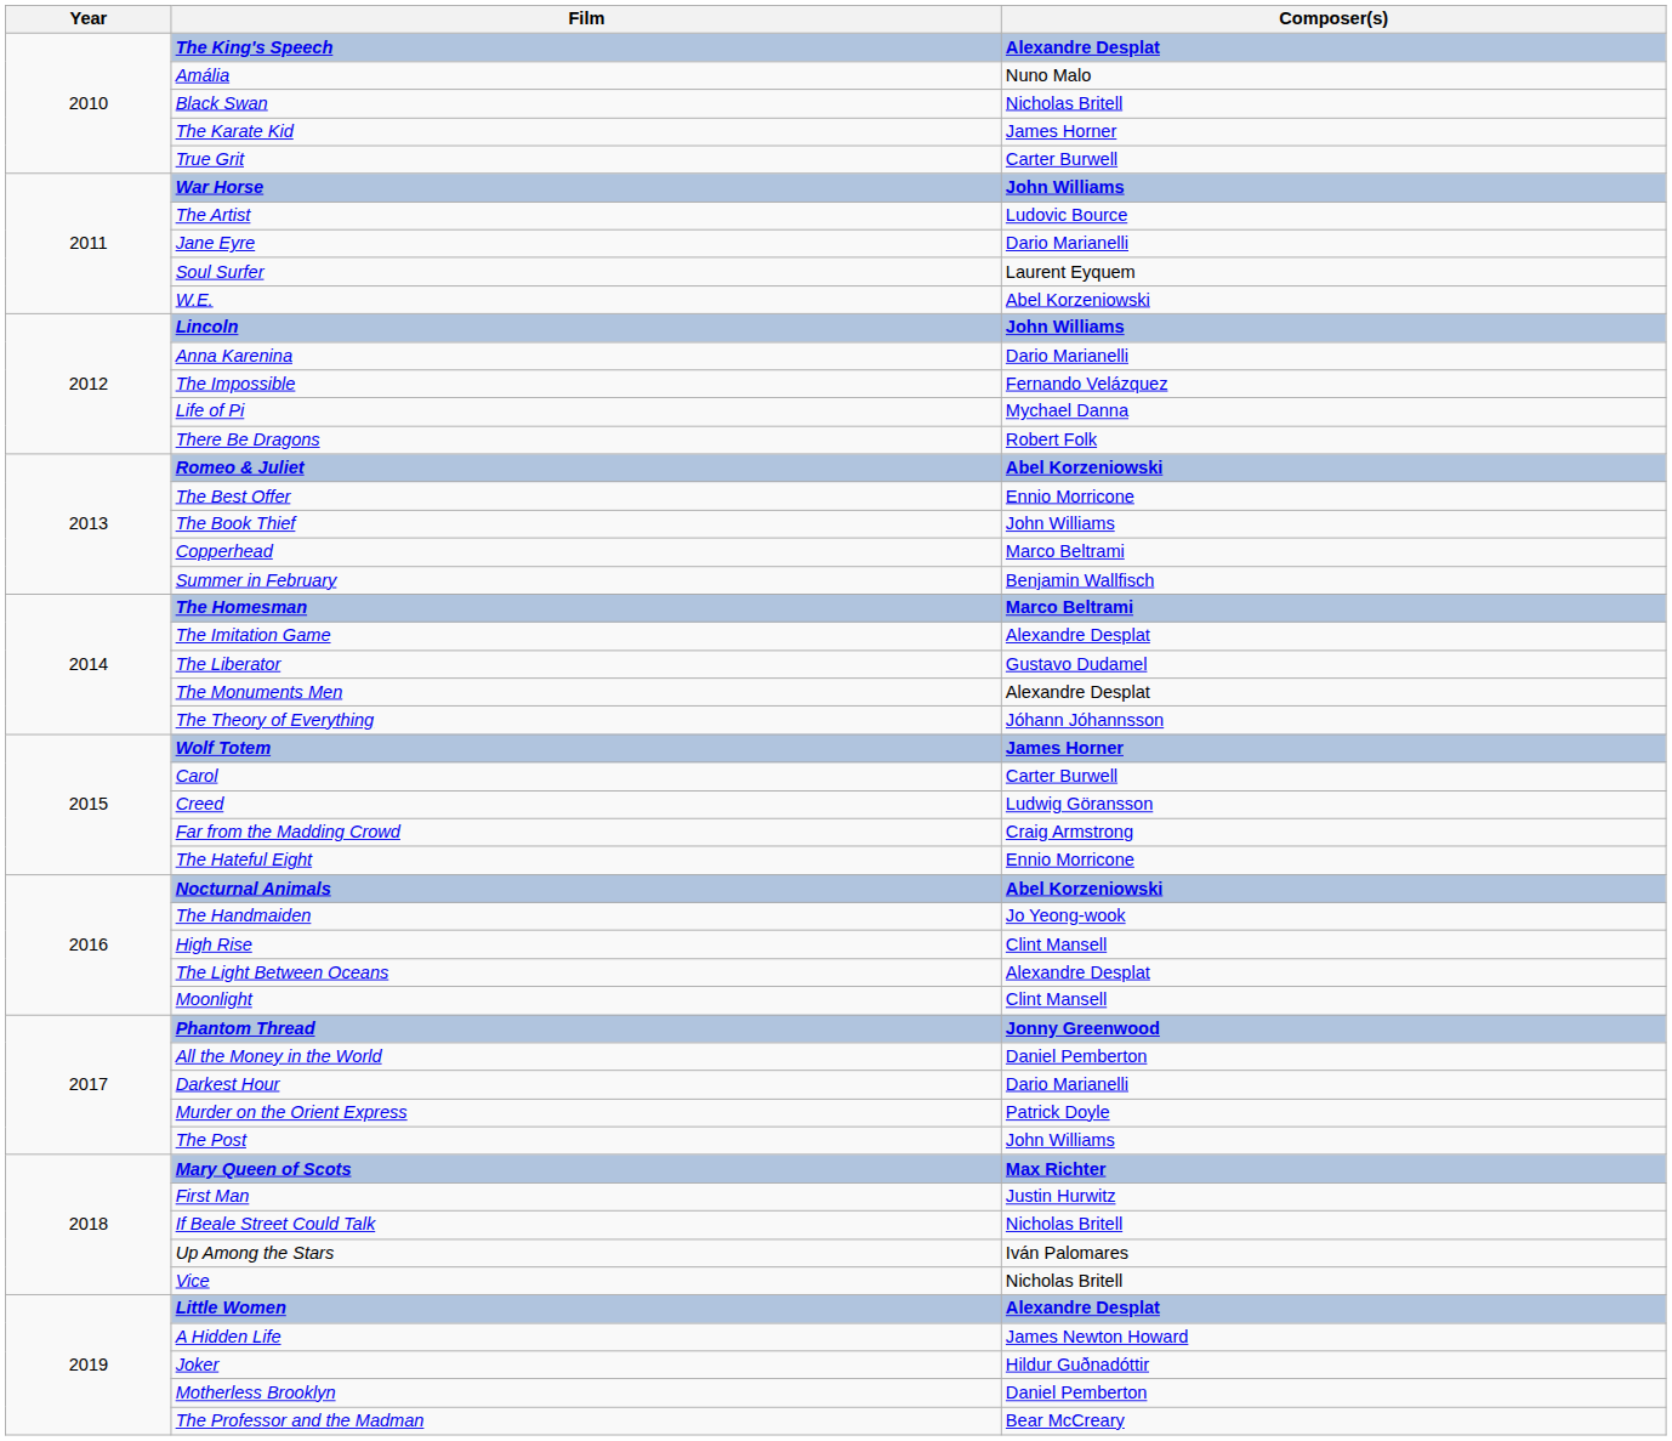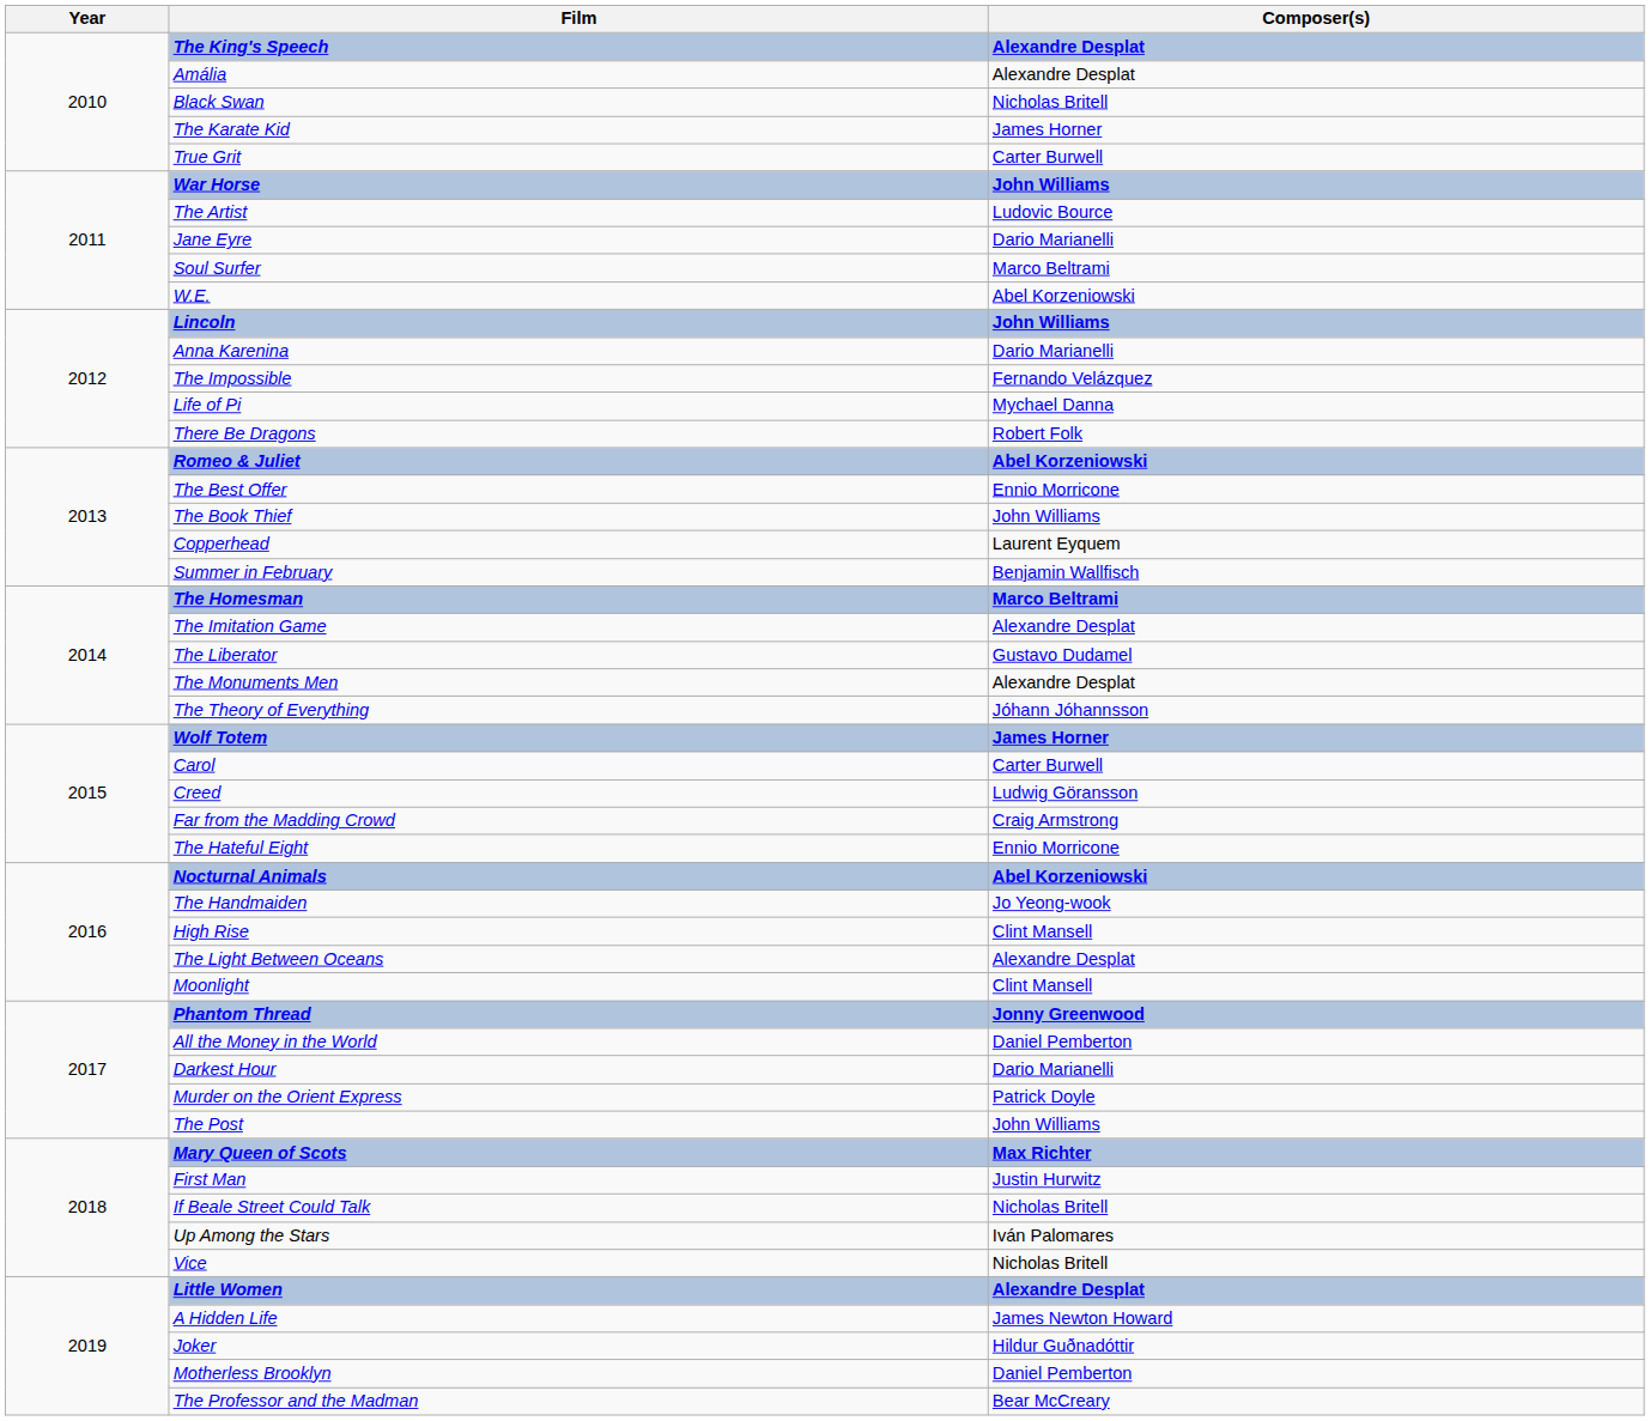Amália | Composer(s): Nuno Malo -> Alexandre Desplat
Soul Surfer | Composer(s): Laurent Eyquem -> Marco Beltrami
Copperhead | Composer(s): Marco Beltrami -> Laurent Eyquem
